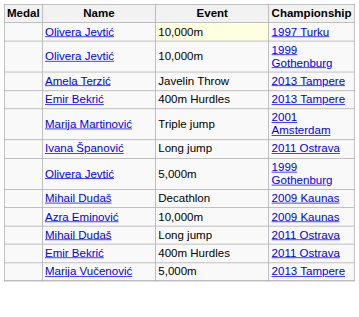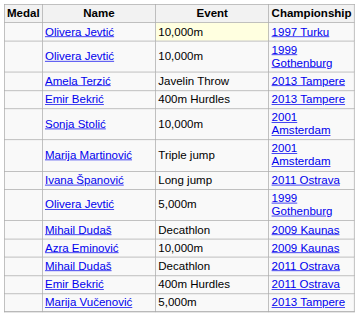+ row: Sonja Stolić | 10,000m | 2001 Amsterdam
Mihail Dudaš / 2011 Ostrava | Event: Long jump -> Decathlon
